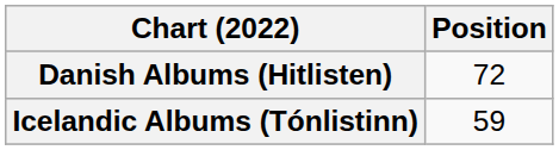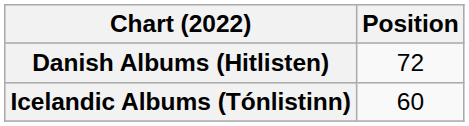Icelandic Albums (Tónlistinn) | Position: 59 -> 60
